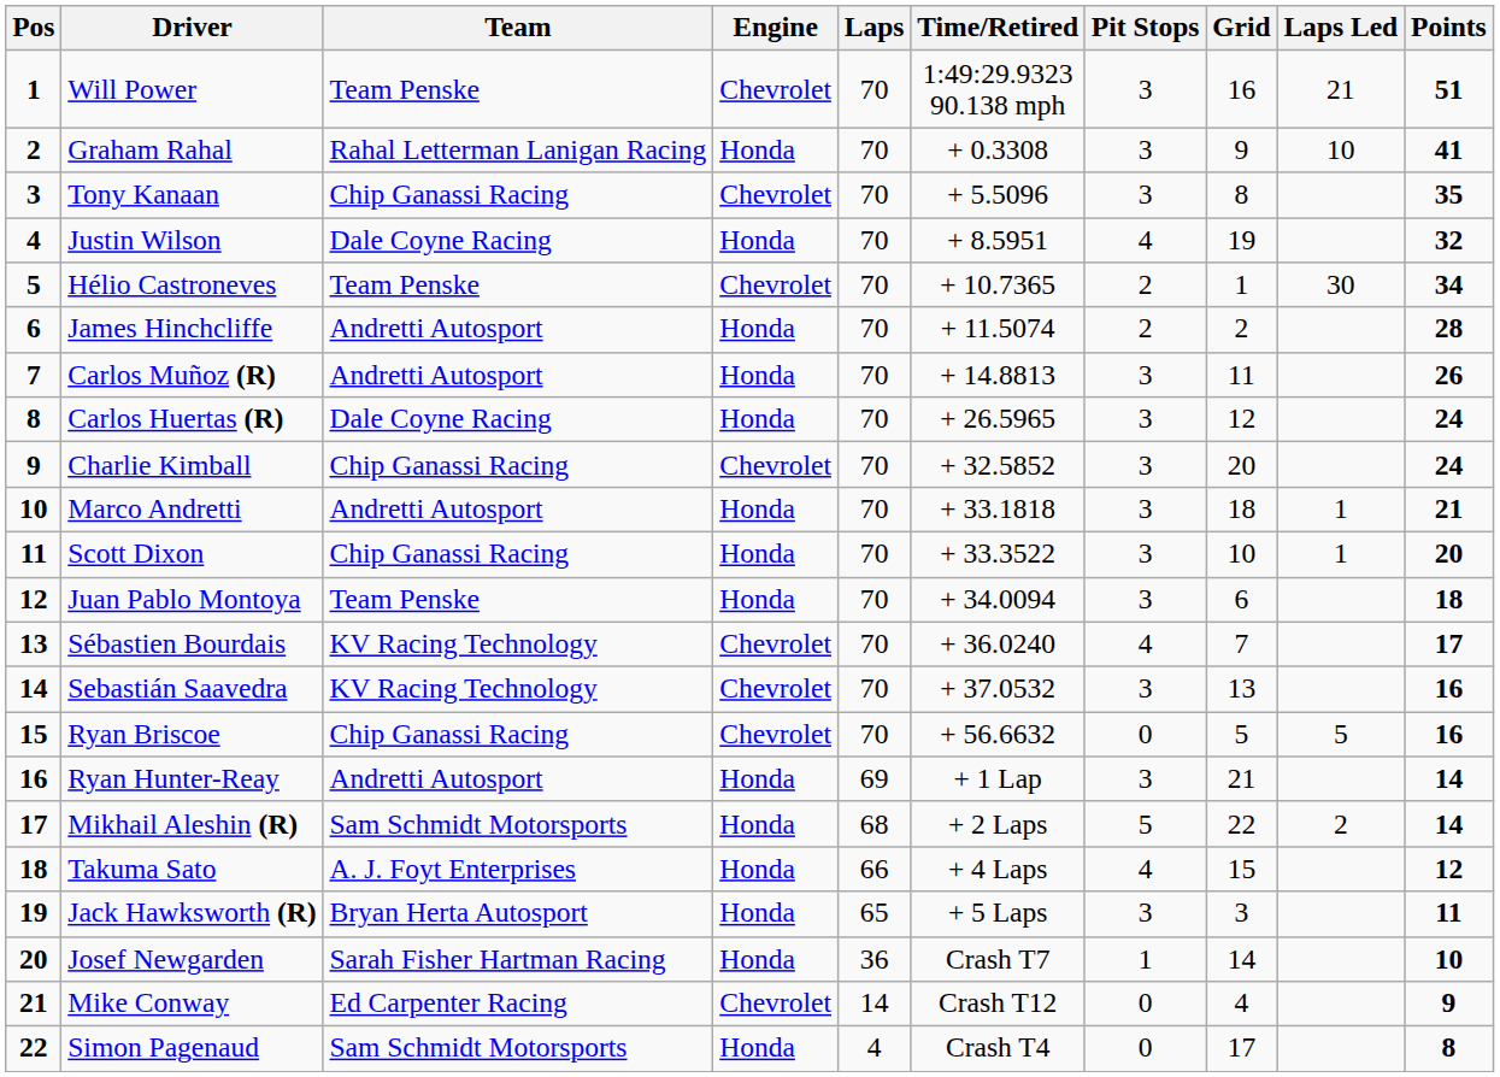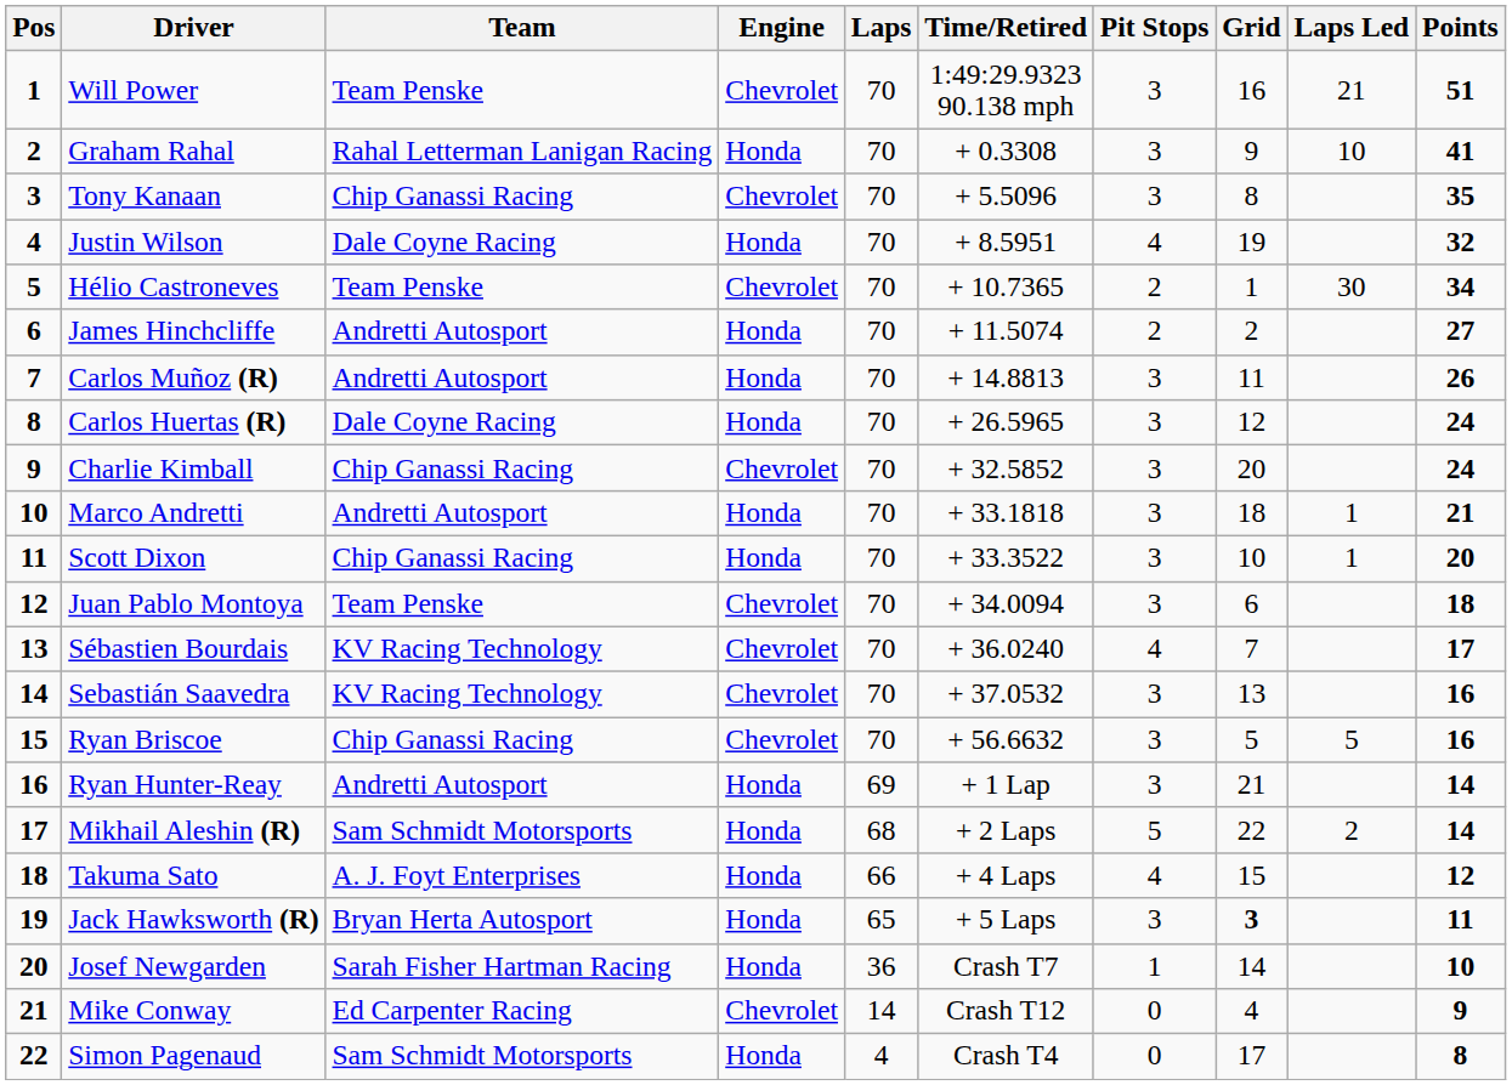James Hinchcliffe | Points: 28 -> 27
Juan Pablo Montoya | Engine: Honda -> Chevrolet
Ryan Briscoe | Pit Stops: 0 -> 3
Jack Hawksworth (R) | Grid: normal -> bold
